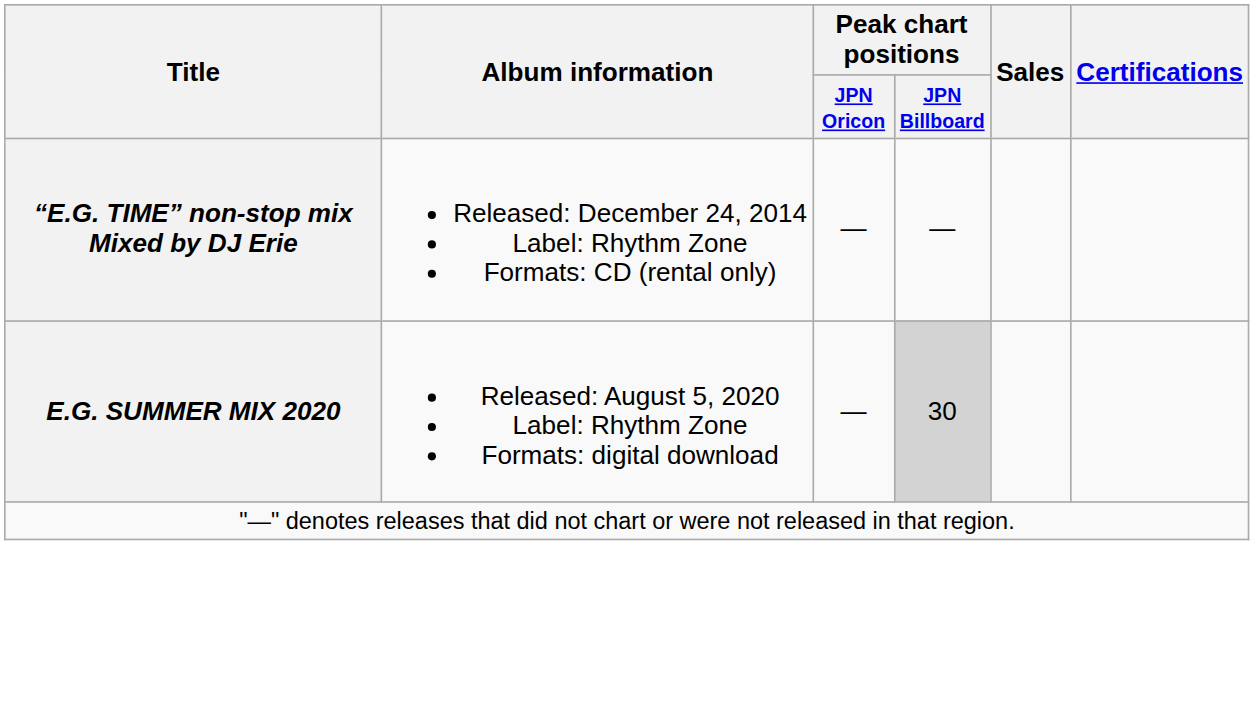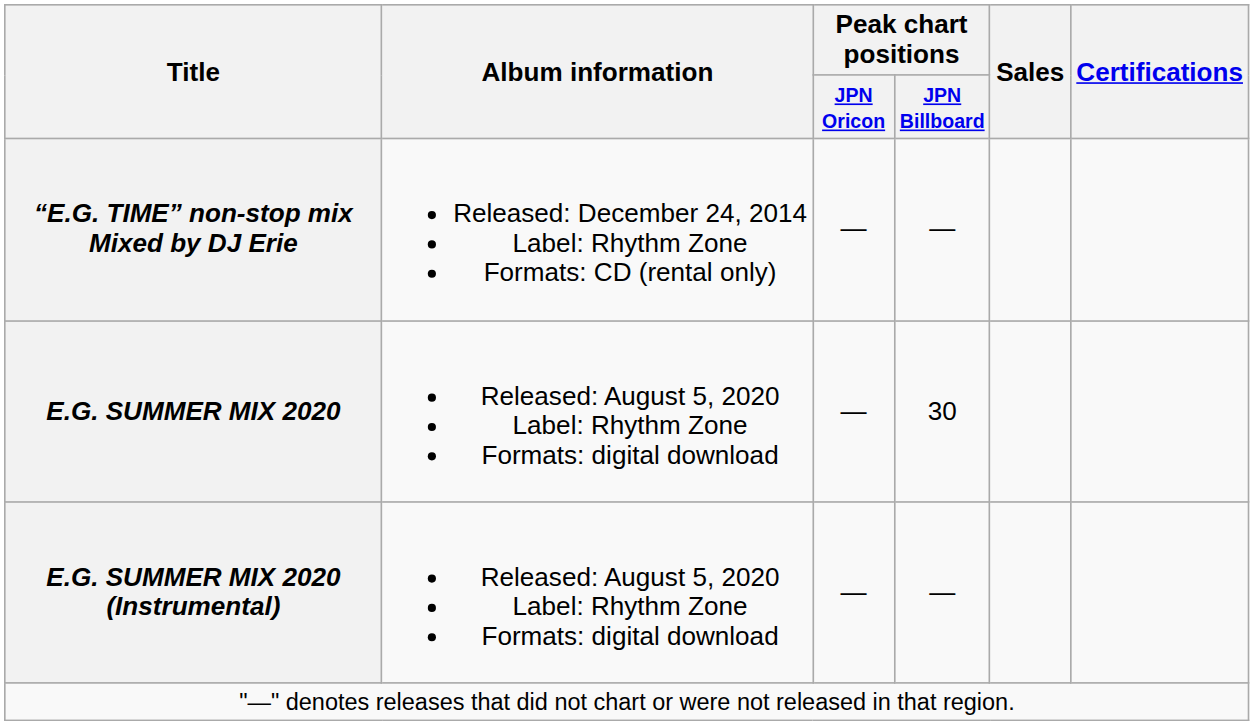E.G. SUMMER MIX 2020 | Peak chart positions / JPN Billboard: lightgrey background -> no background
+ row: E.G. SUMMER MIX 2020 (Instrumental) | Released: August 5, 2020 Label: Rhythm Zone Formats: digital download | — | —
